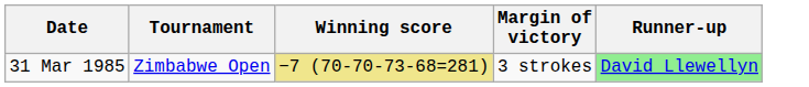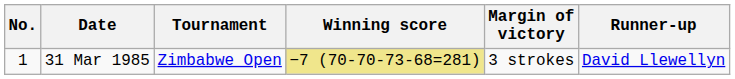+ column: No. | 1
31 Mar 1985 | Runner-up: lightgreen background -> no background
